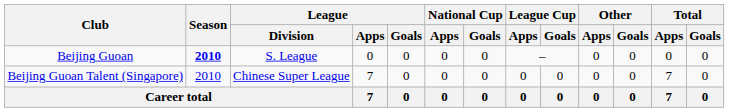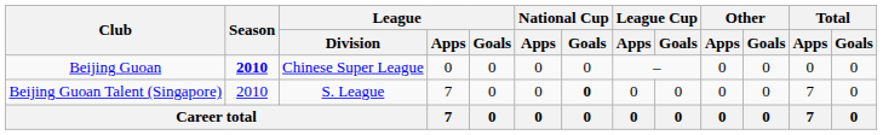Beijing Guoan | League / Division: S. League -> Chinese Super League
Beijing Guoan Talent (Singapore) | League / Division: Chinese Super League -> S. League
Beijing Guoan Talent (Singapore) | National Cup / Goals: normal -> bold
